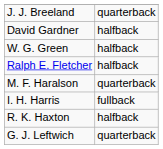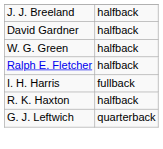J. J. Breeland | column 2: quarterback -> halfback
- row: M. F. Haralson | quarterback
